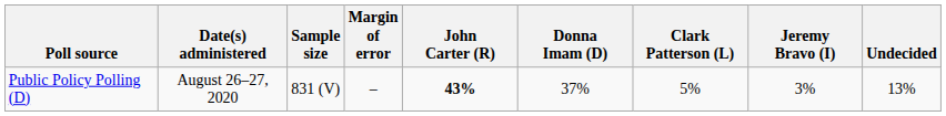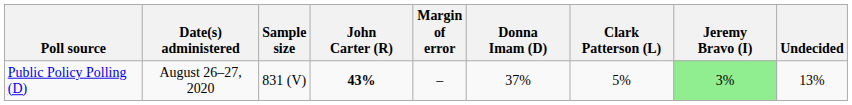columns swapped: Margin of error <-> John Carter (R)
Public Policy Polling (D) | Jeremy Bravo (I): no background -> lightgreen background
